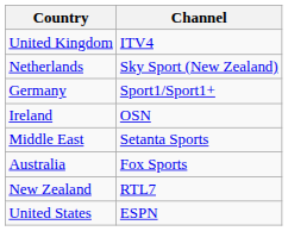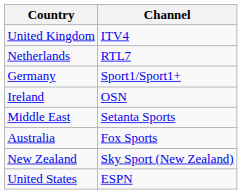Netherlands | Channel: Sky Sport (New Zealand) -> RTL7
New Zealand | Channel: RTL7 -> Sky Sport (New Zealand)
